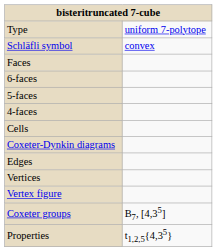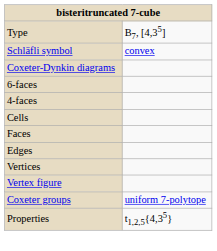Type | column 2: uniform 7-polytope -> B7, [4,35]
rows swapped: Coxeter-Dynkin diagrams <-> Faces
- row: 5-faces
Coxeter groups | column 2: B7, [4,35] -> uniform 7-polytope
